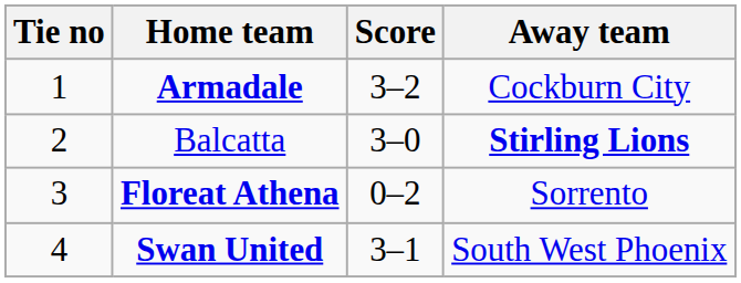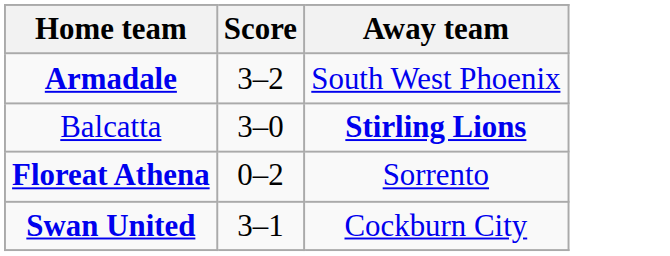- column: Tie no | 1 | 2 | 3 | 4
Armadale | Away team: Cockburn City -> South West Phoenix
Swan United | Away team: South West Phoenix -> Cockburn City
